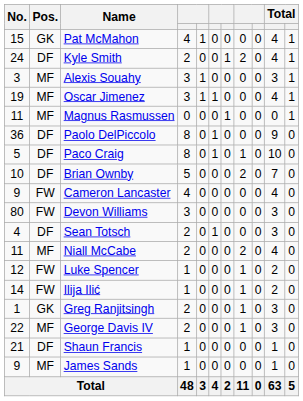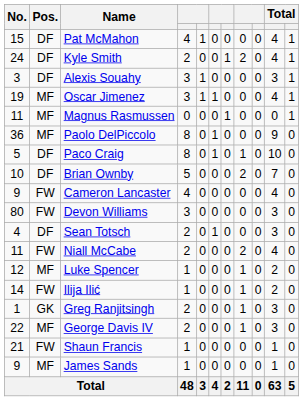Pat McMahon | Pos.: GK -> DF
Alexis Souahy | Pos.: MF -> DF
Paolo DelPiccolo | Pos.: DF -> MF
Niall McCabe | Pos.: MF -> FW
Luke Spencer | Pos.: FW -> MF
Shaun Francis | Pos.: DF -> FW
